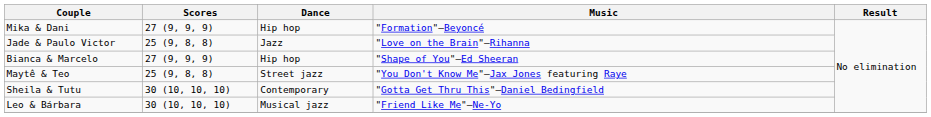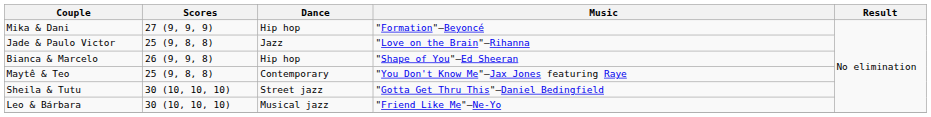Bianca & Marcelo | Scores: 27 (9, 9, 9) -> 26 (9, 9, 8)
Maytê & Teo | Dance: Street jazz -> Contemporary
Sheila & Tutu | Dance: Contemporary -> Street jazz
